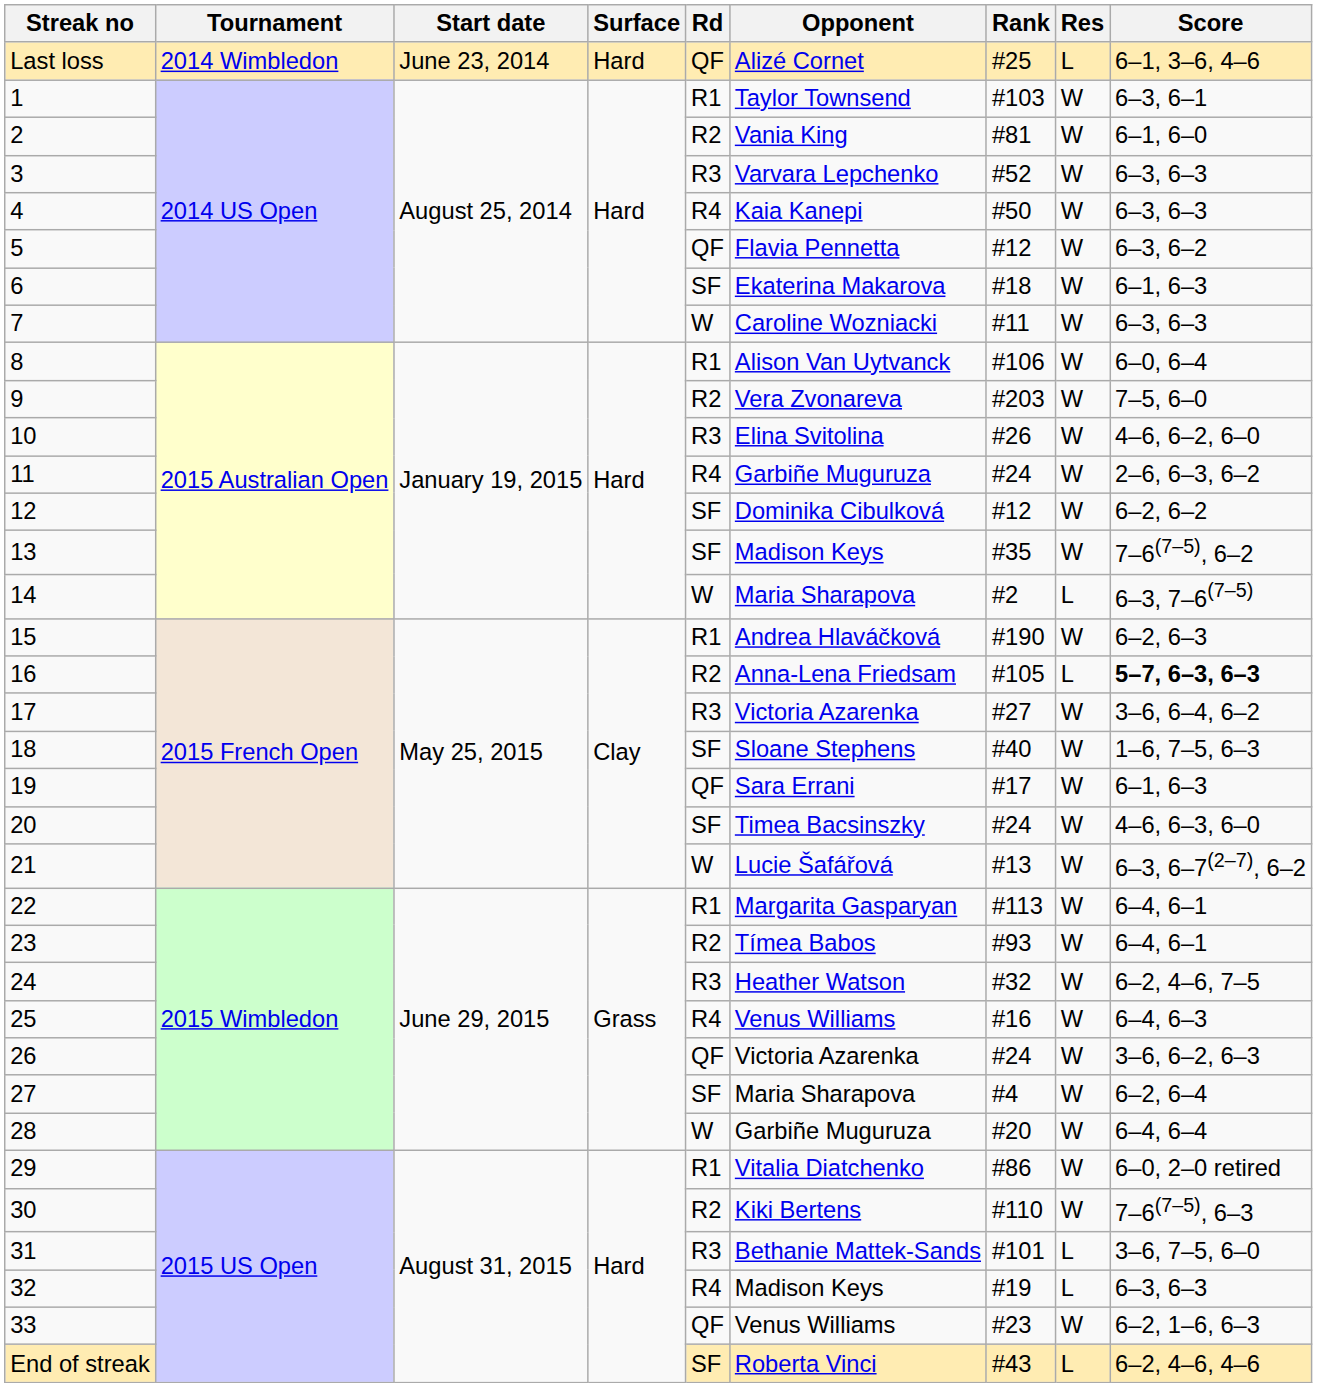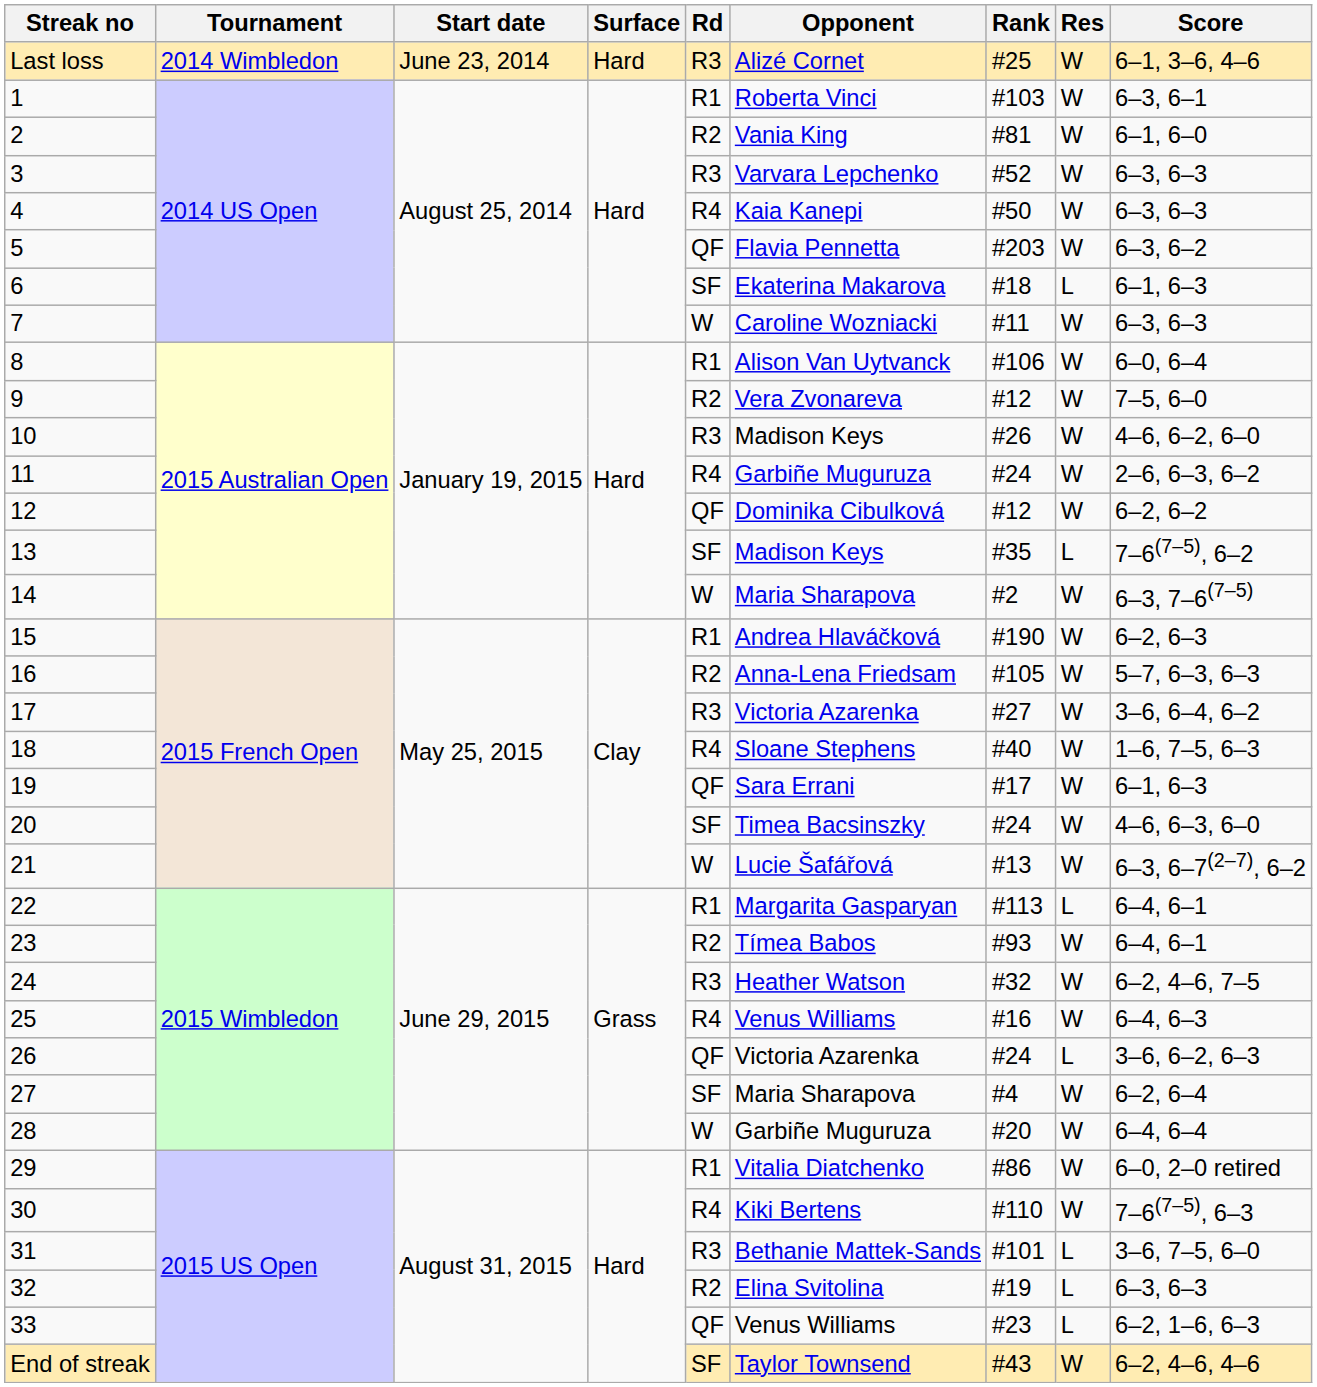Last loss | Rd: QF -> R3
Last loss | Res: L -> W
1 | Opponent: Taylor Townsend -> Roberta Vinci
5 | Rank: #12 -> #203
6 | Res: W -> L
9 | Rank: #203 -> #12
10 | Opponent: Elina Svitolina -> Madison Keys
12 | Rd: SF -> QF
13 | Res: W -> L
14 | Res: L -> W
16 | Res: L -> W
16 | Score: bold -> normal
18 | Rd: SF -> R4
22 | Res: W -> L
26 | Res: W -> L
30 | Rd: R2 -> R4
32 | Rd: R4 -> R2
32 | Opponent: Madison Keys -> Elina Svitolina
33 | Res: W -> L
End of streak | Opponent: Roberta Vinci -> Taylor Townsend
End of streak | Res: L -> W
